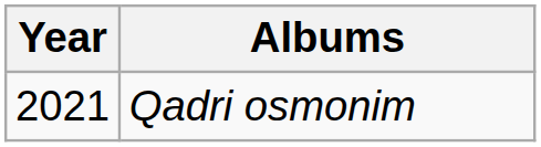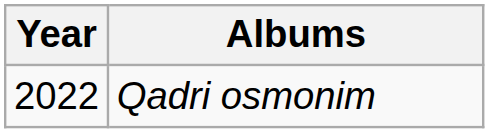Qadri osmonim | Year: 2021 -> 2022
